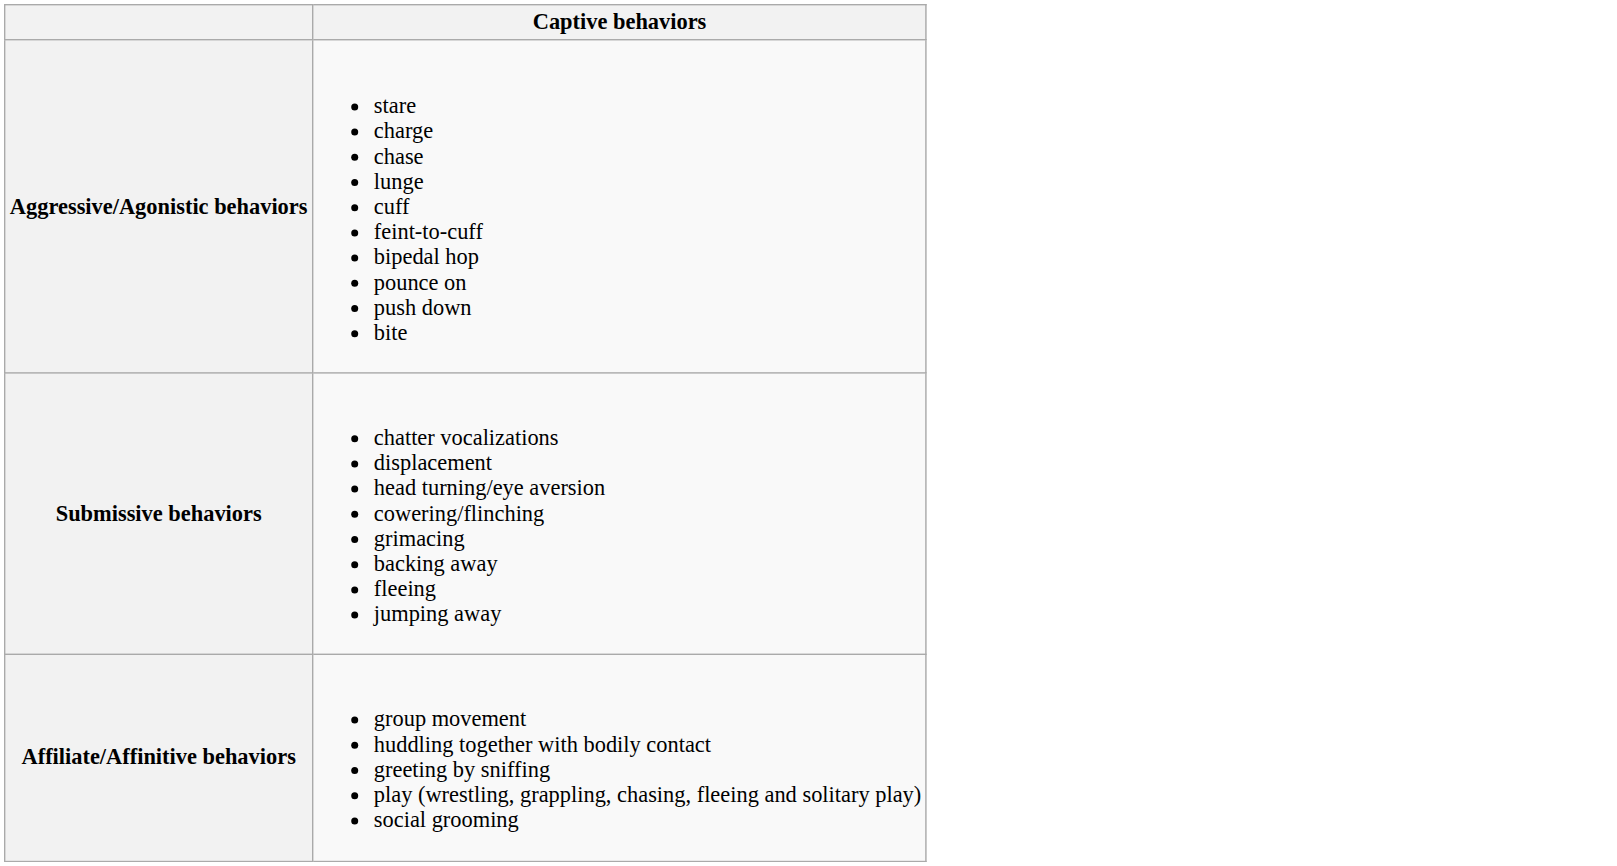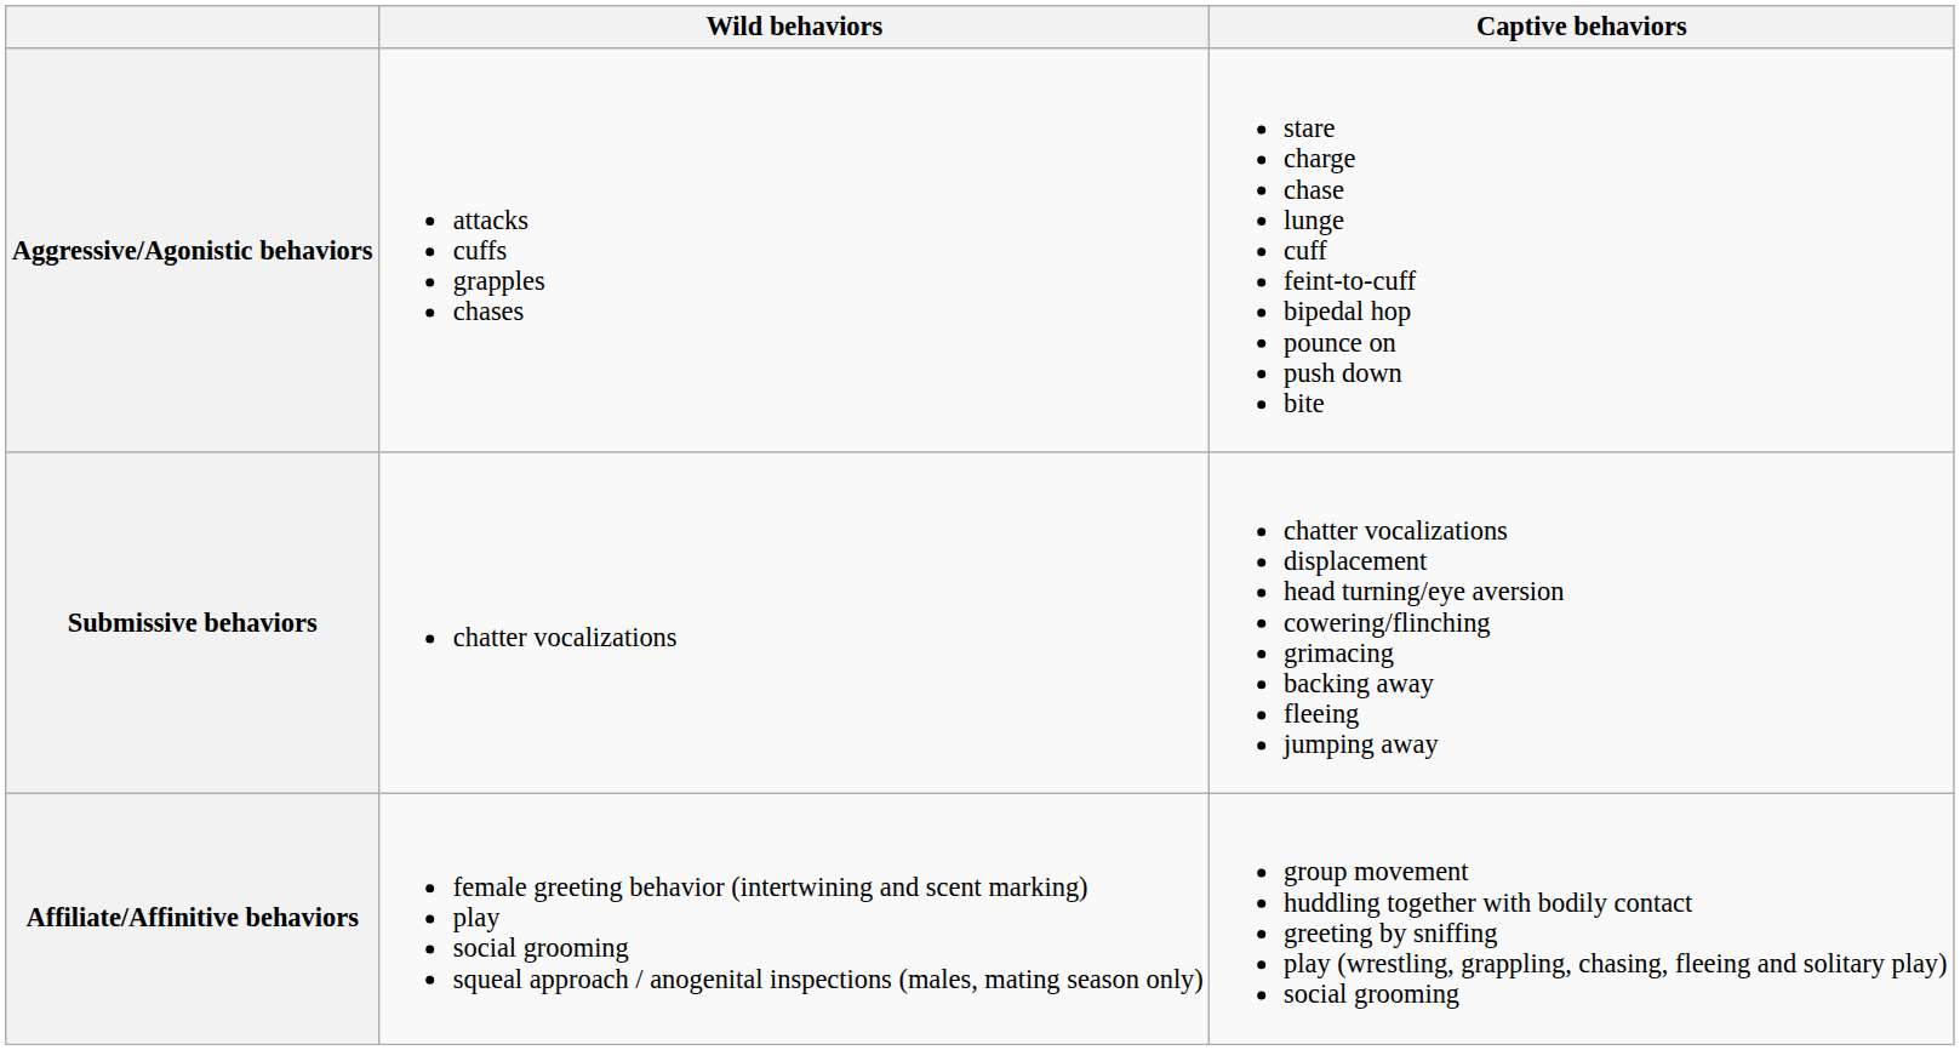+ column: Wild behaviors | attacks cuffs grapples chases | chatter vocalizations | female greeting behavior (intertwining and scent marking) play social grooming squeal approach / anogenital inspections (males, mating season only)
